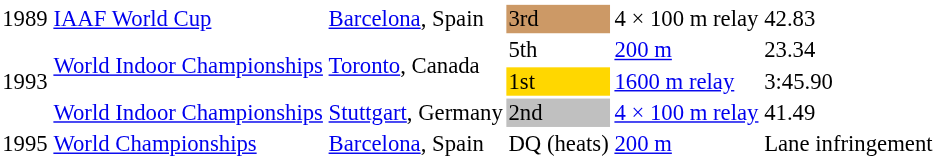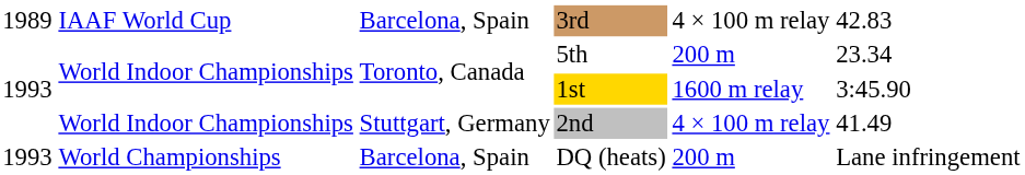DQ (heats) | column 1: 1995 -> 1993
